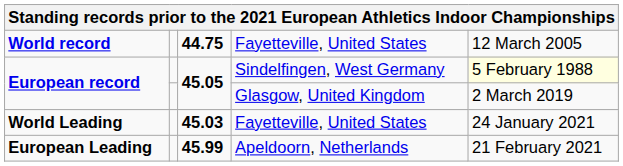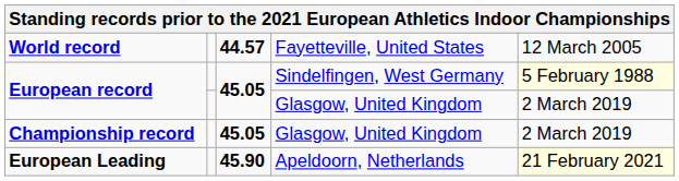World record | column 3: 44.75 -> 44.57
+ row: Championship record | 45.05 | Glasgow, United Kingdom | 2 March 2019
- row: World Leading | 45.03 | Fayetteville, United States | 24 January 2021
European Leading | column 3: 45.99 -> 45.90
European Leading | column 5: no background -> lightyellow background
